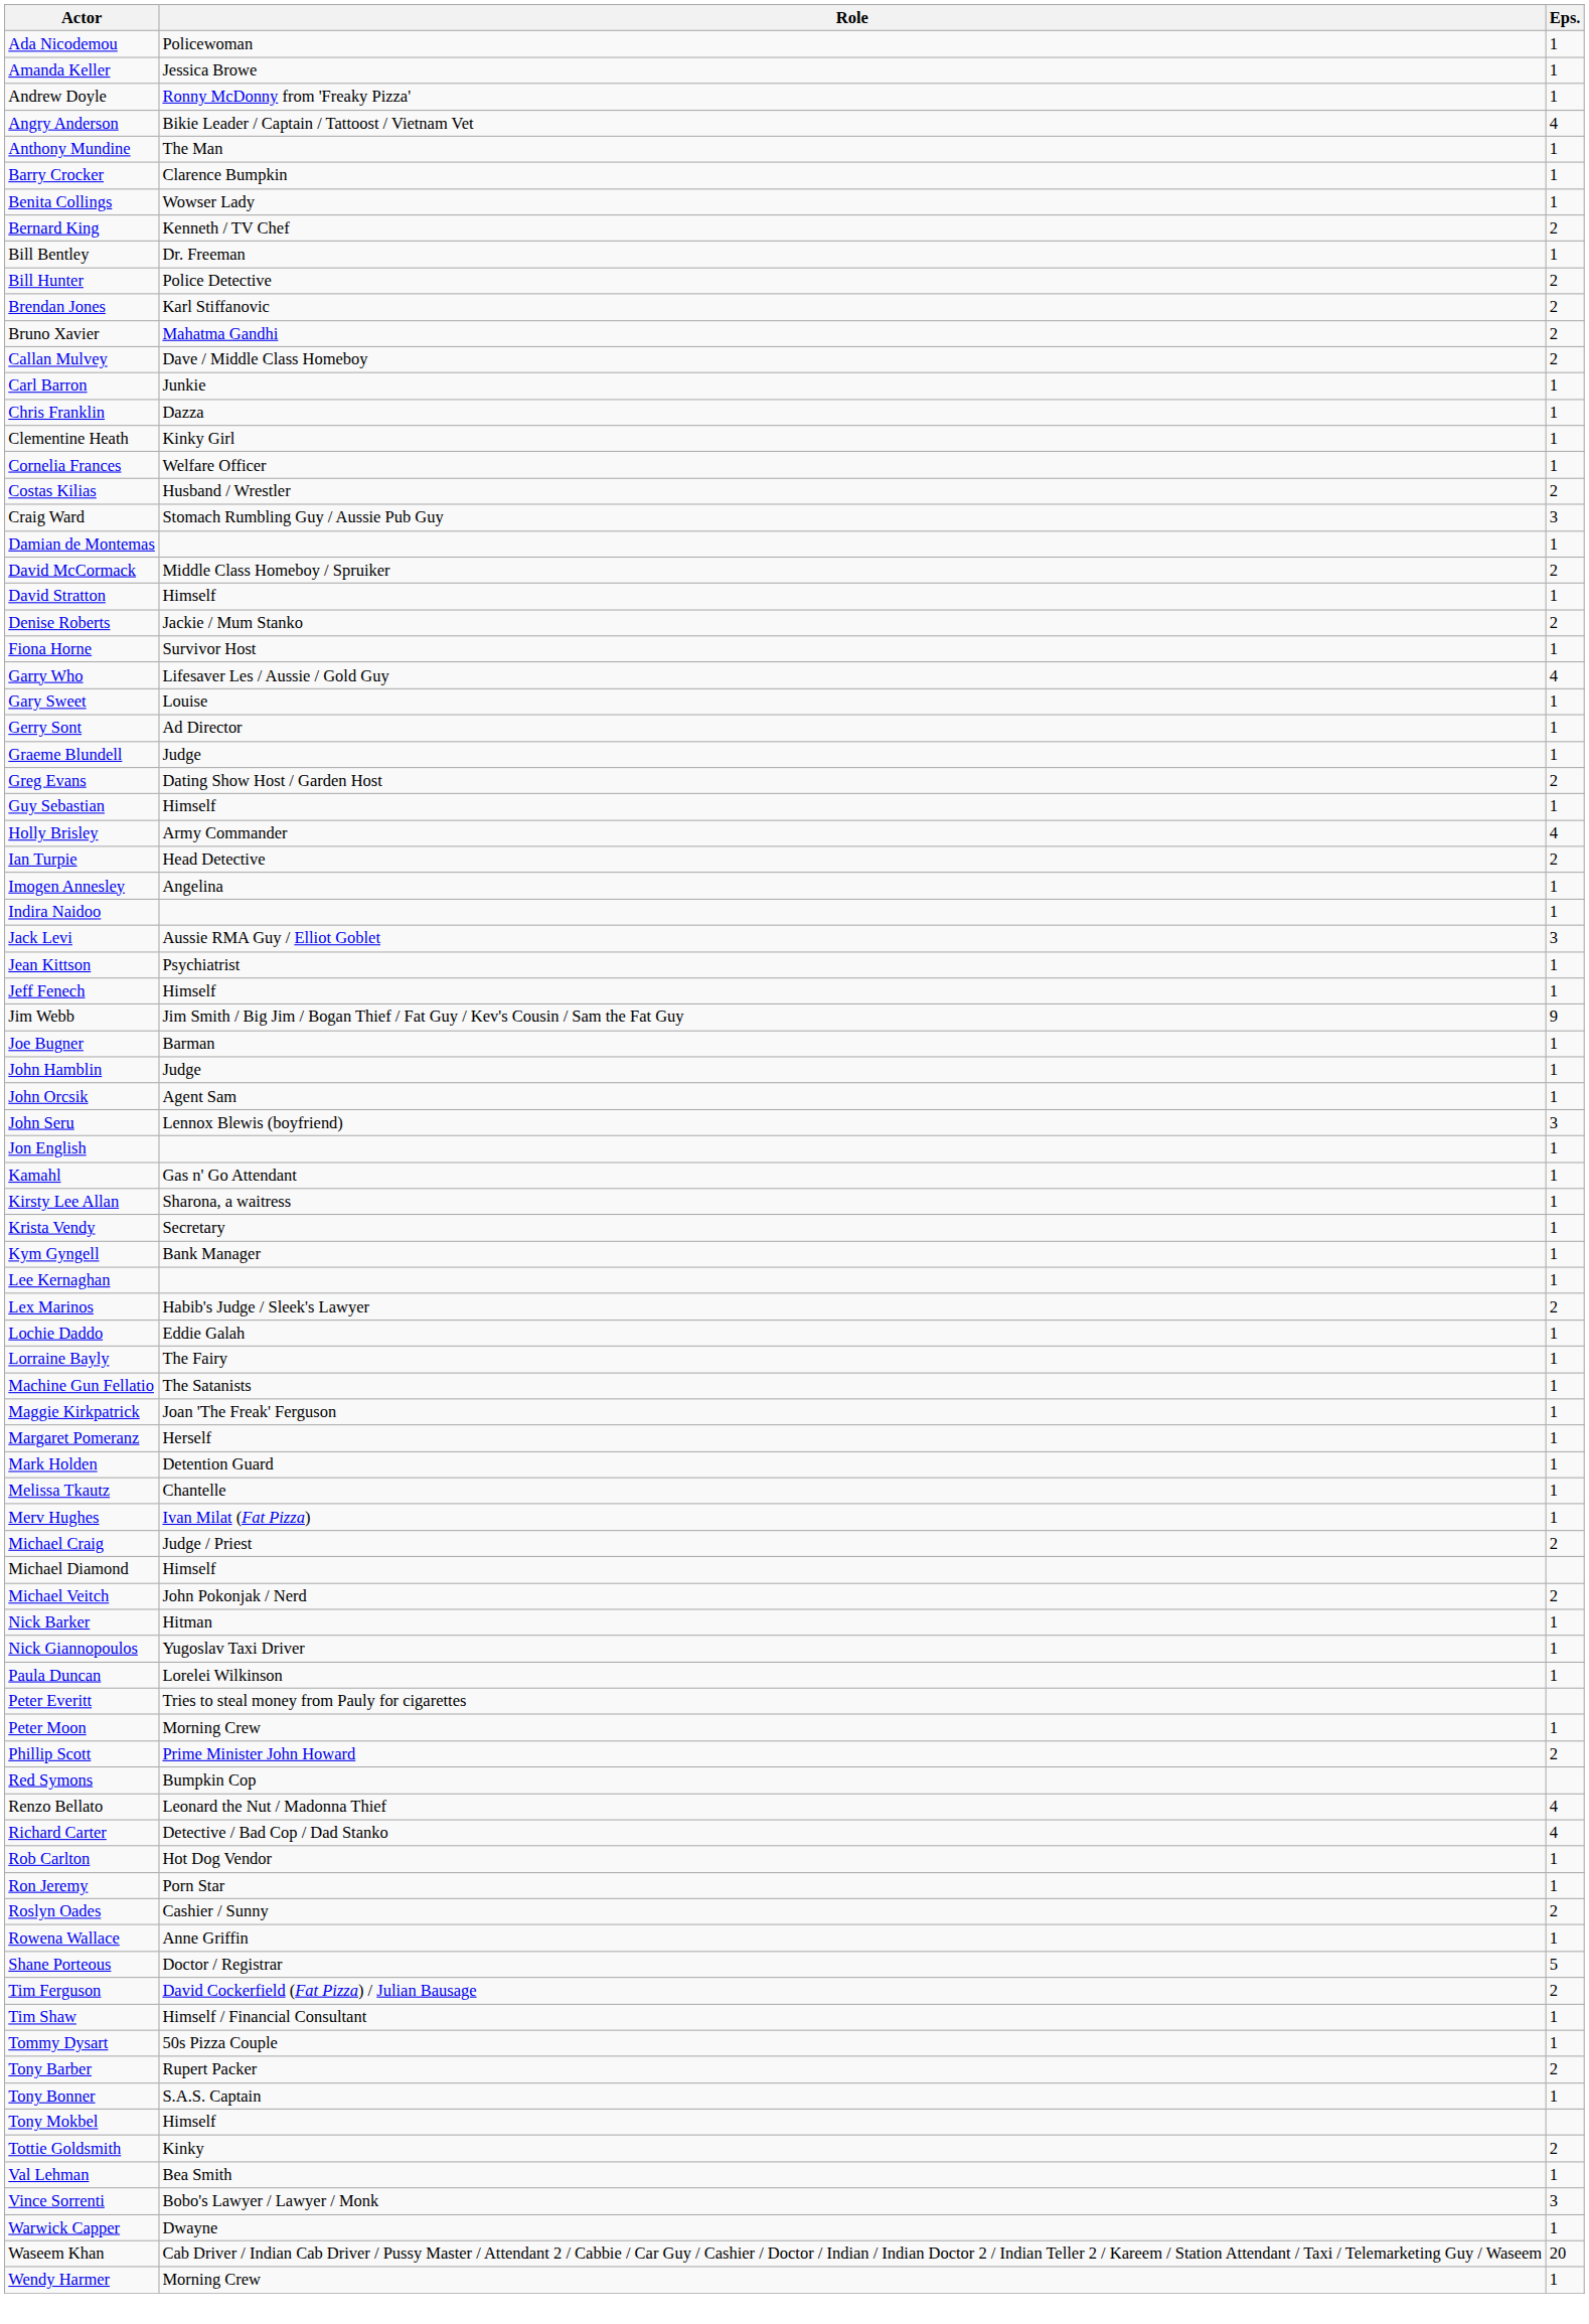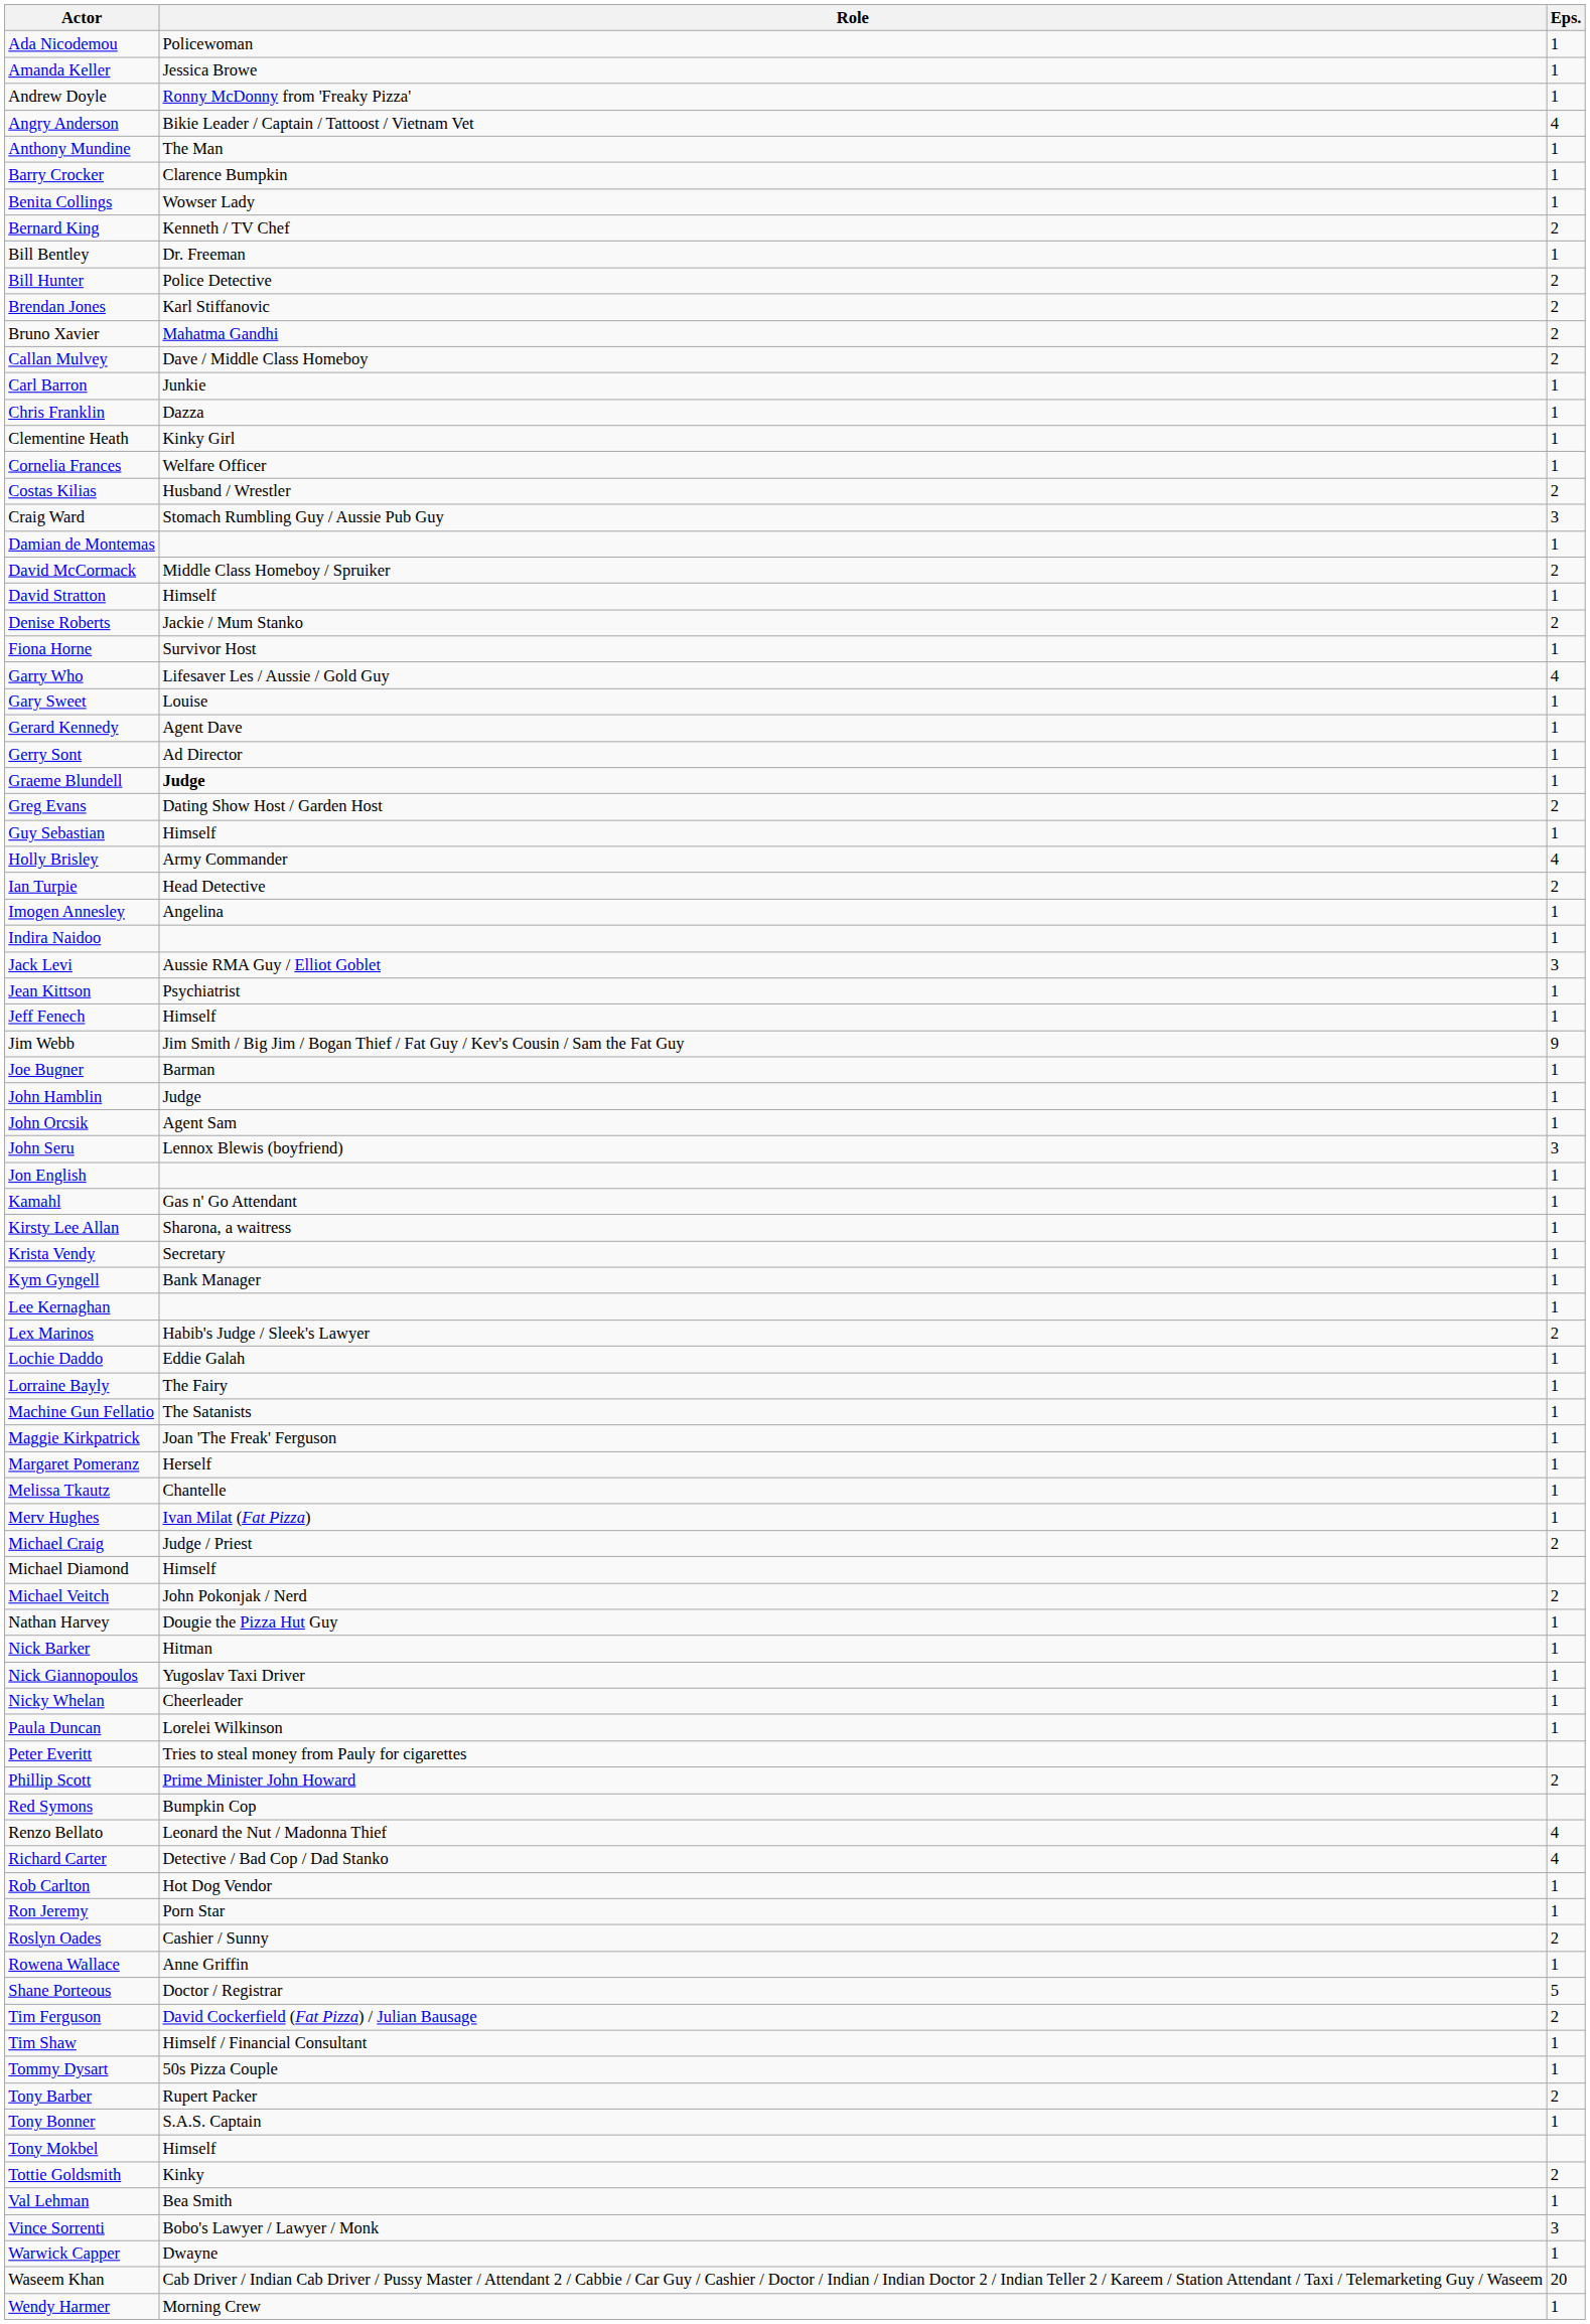+ row: Gerard Kennedy | Agent Dave | 1
Graeme Blundell | Role: normal -> bold
- row: Mark Holden | Detention Guard | 1
+ row: Nathan Harvey | Dougie the Pizza Hut Guy | 1
+ row: Nicky Whelan | Cheerleader | 1
- row: Peter Moon | Morning Crew | 1
